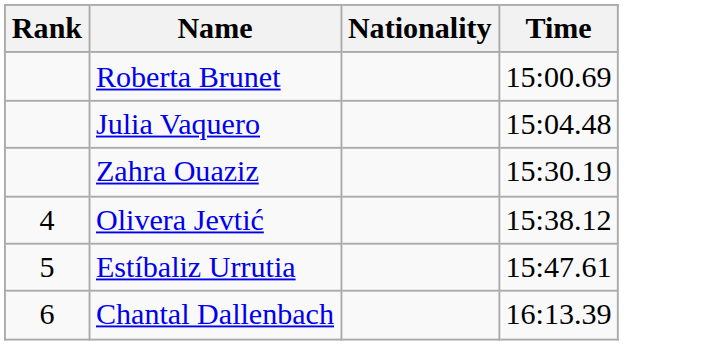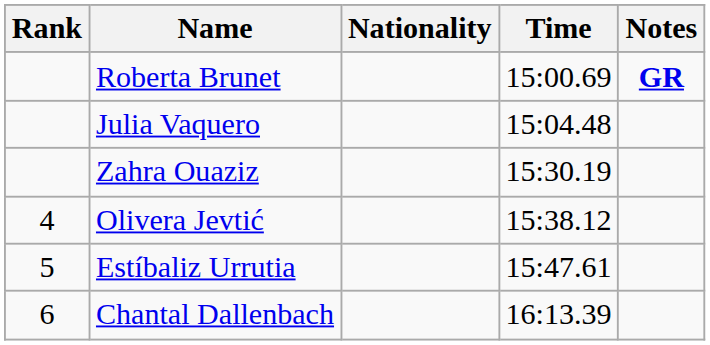+ column: Notes | GR
